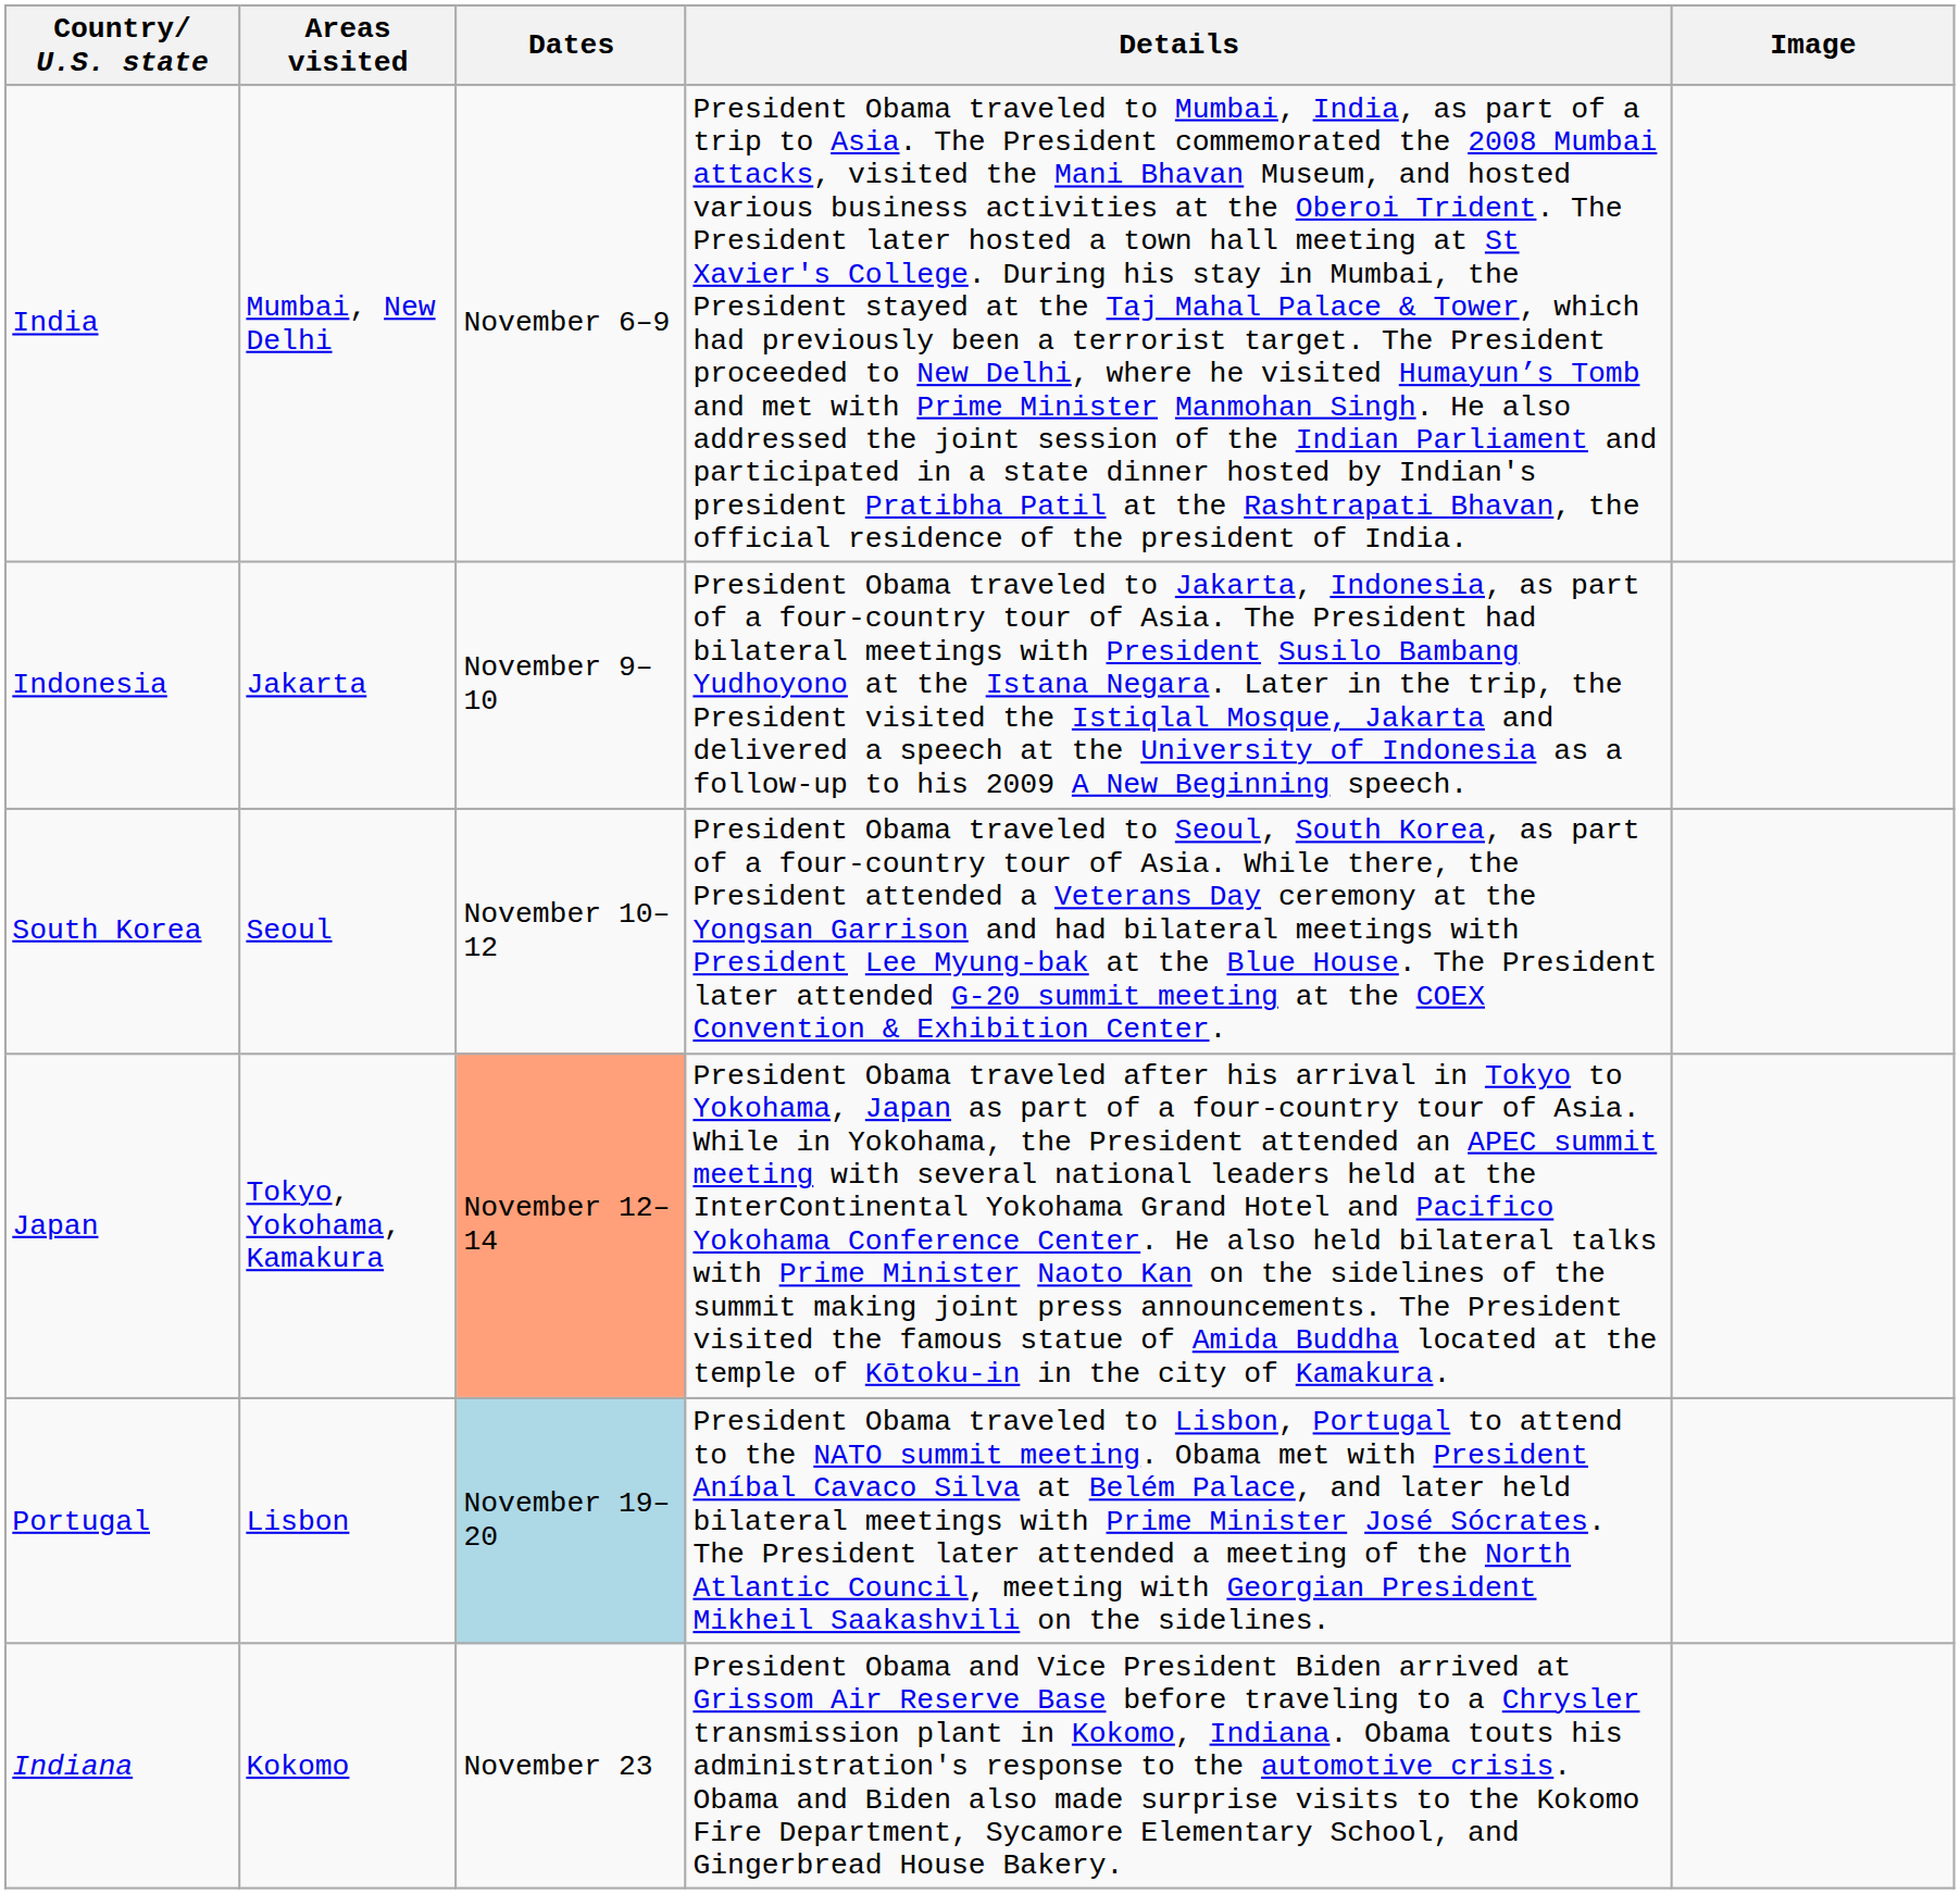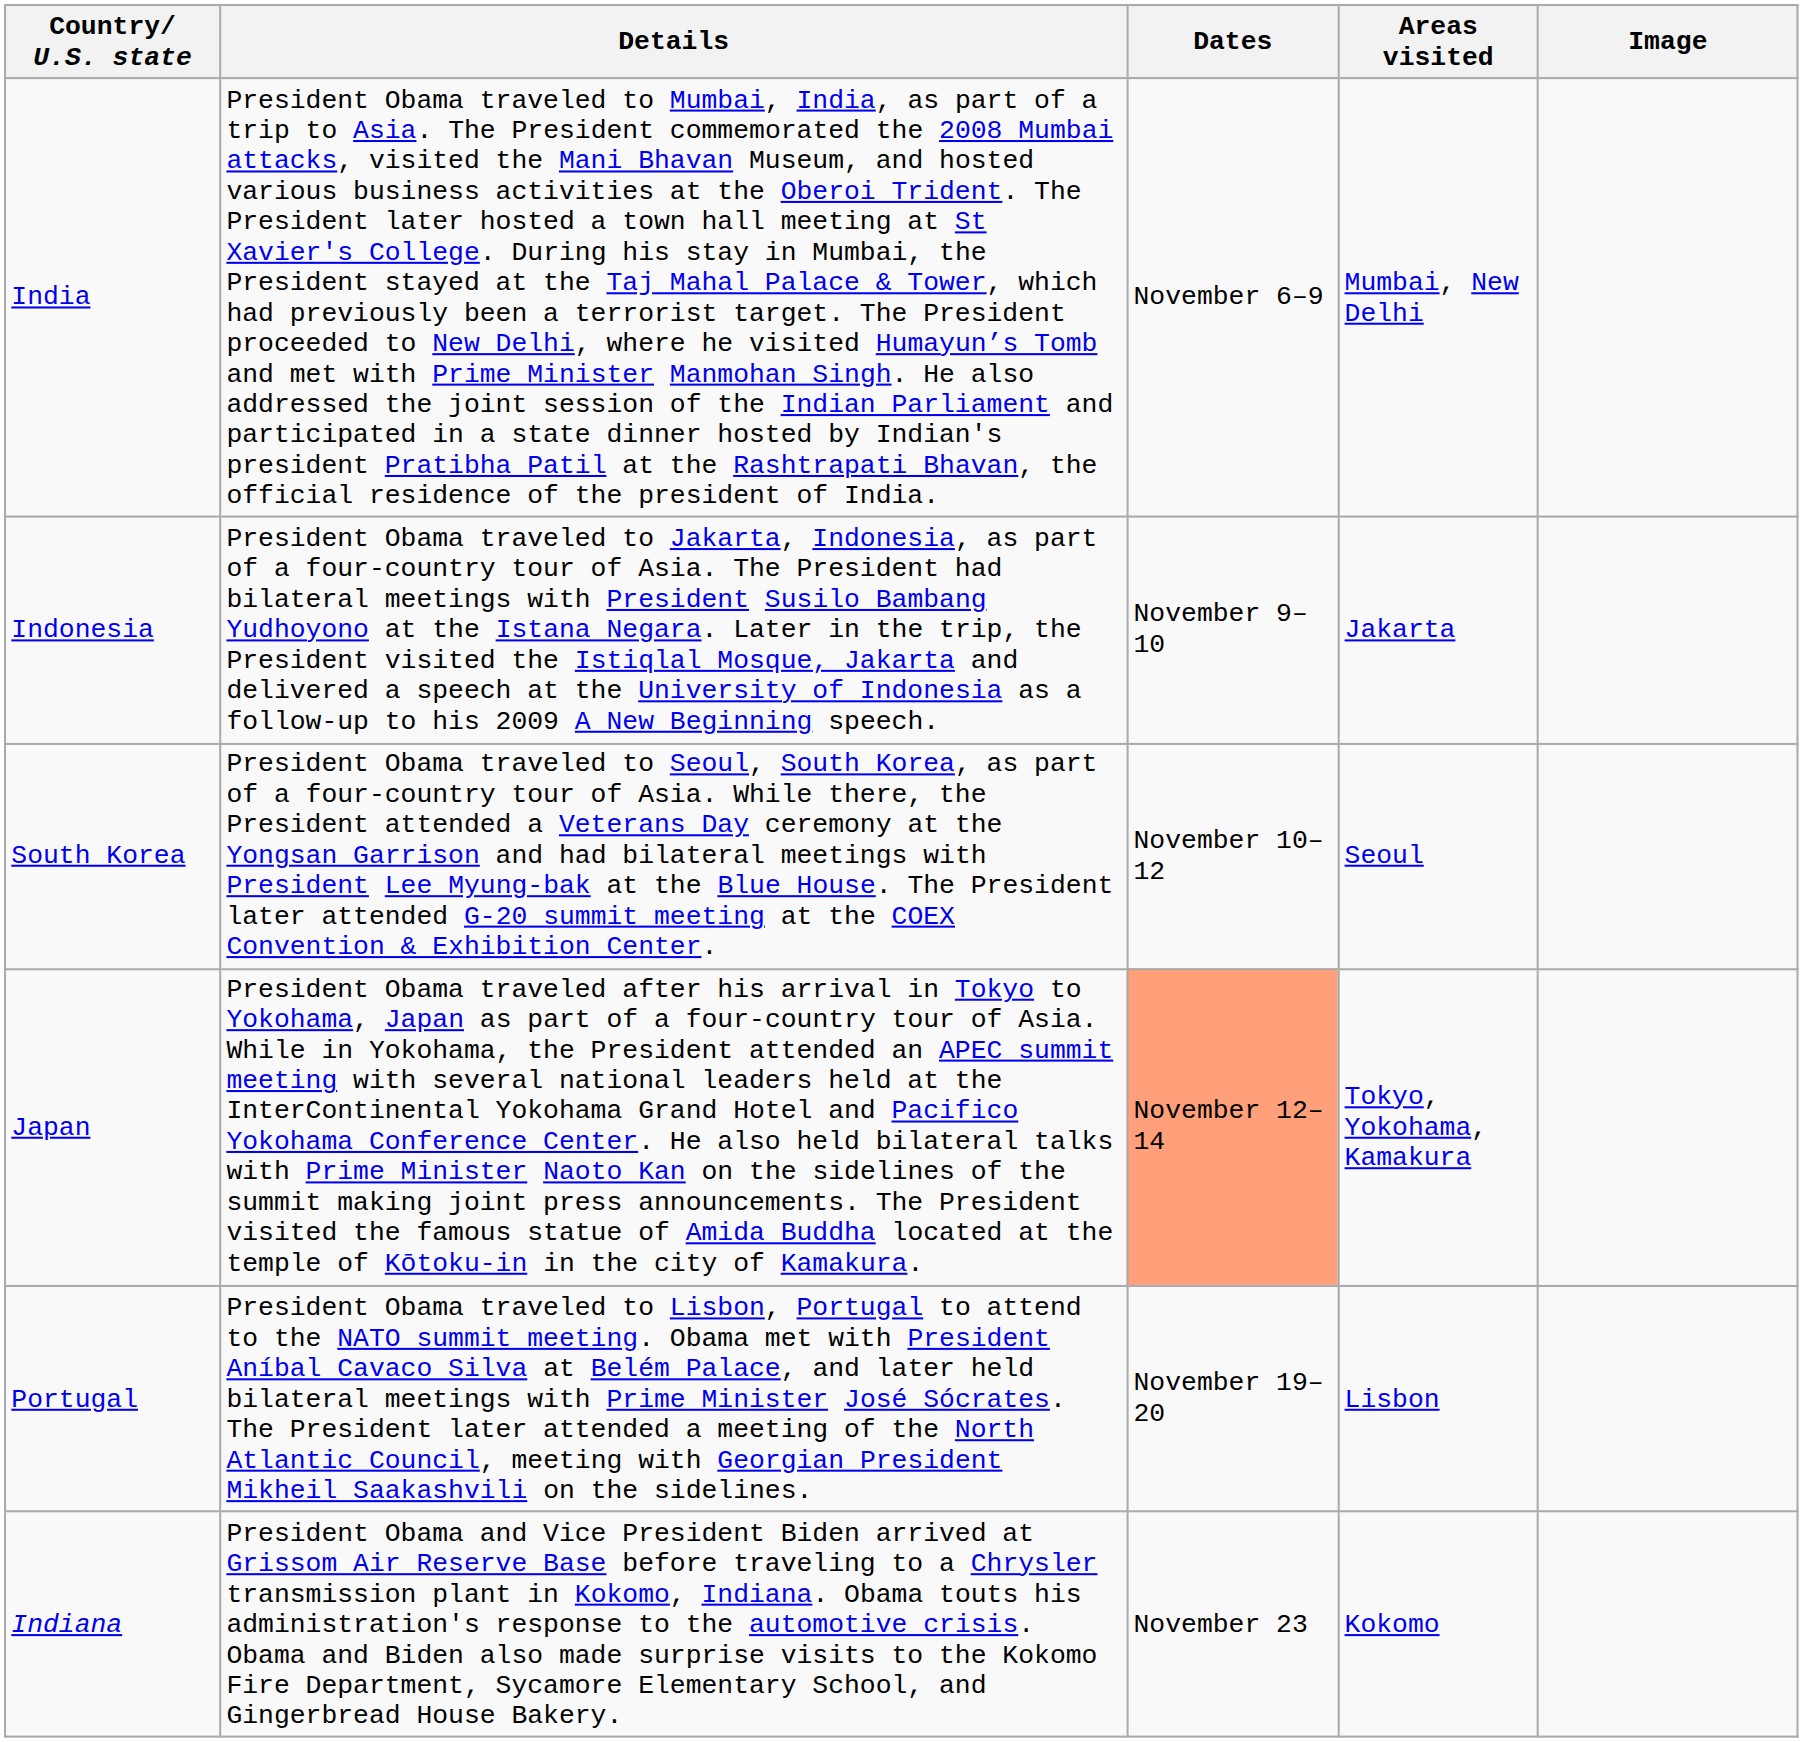columns swapped: Areas visited <-> Details
Portugal | Dates: lightblue background -> no background
